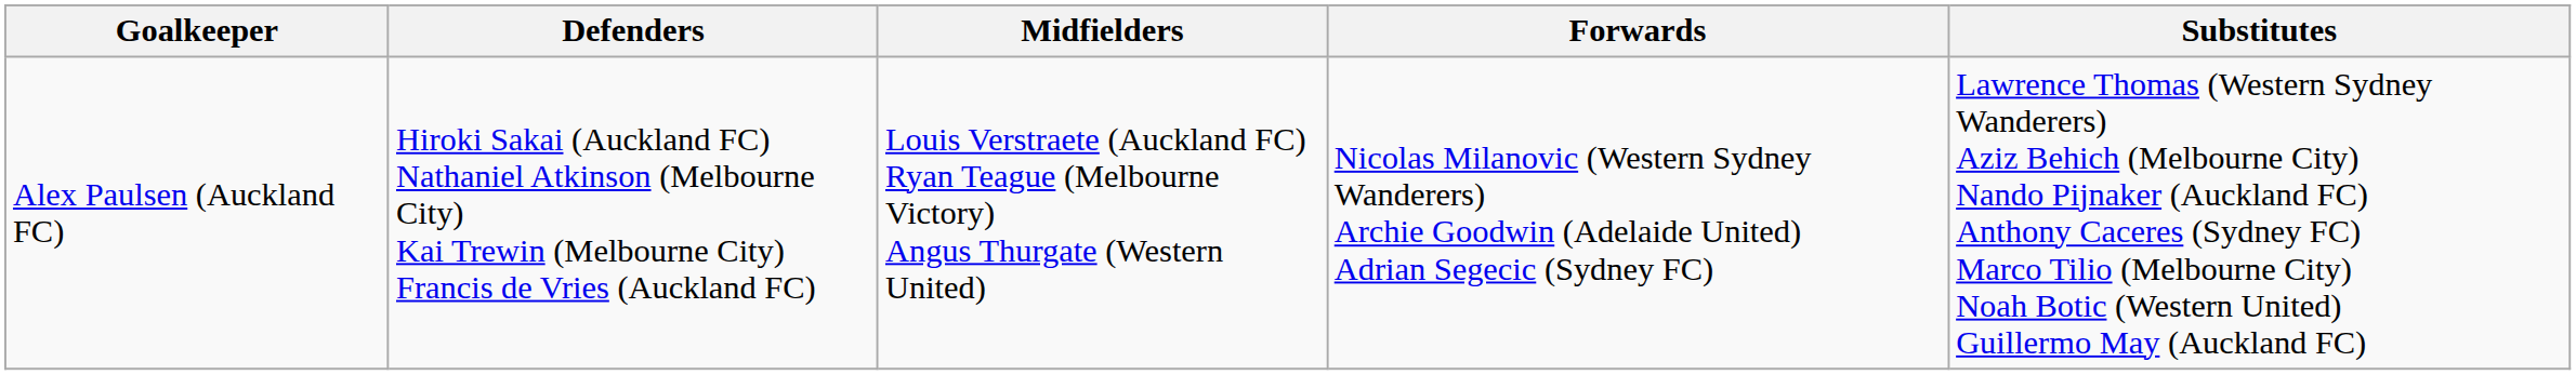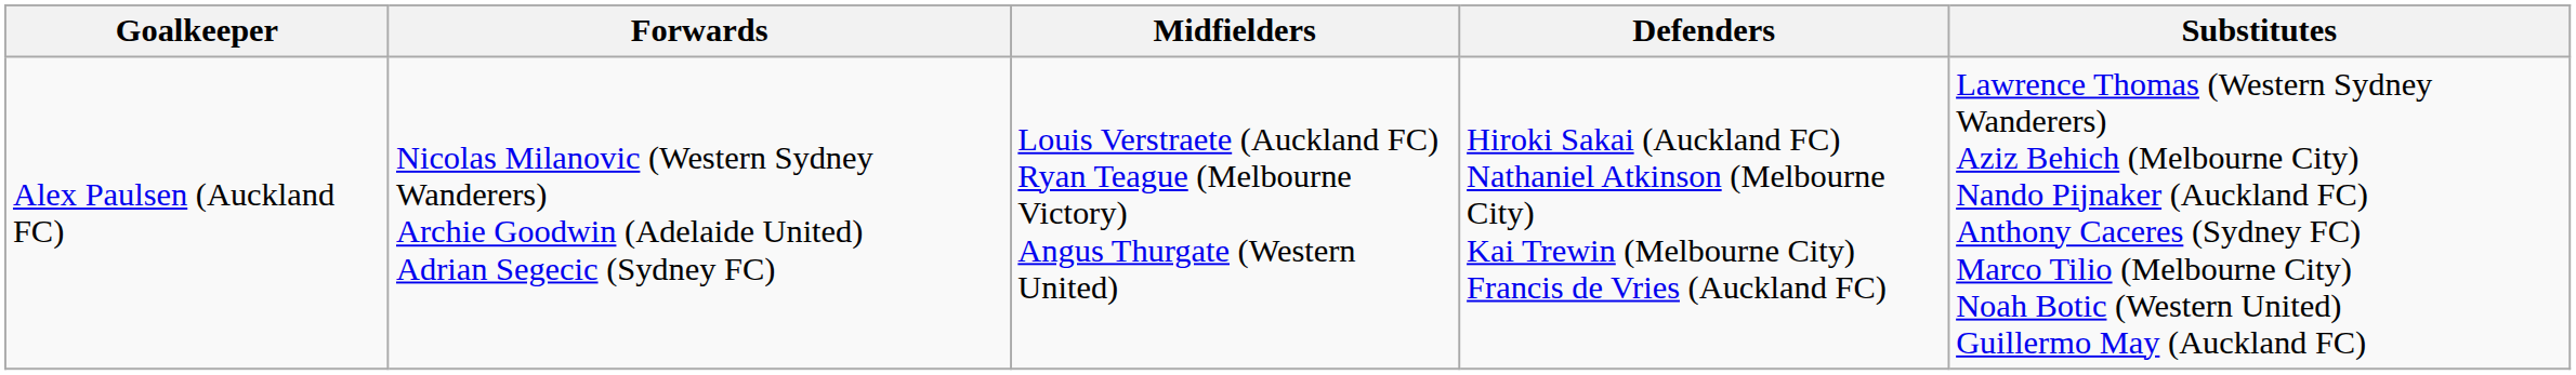columns swapped: Defenders <-> Forwards
